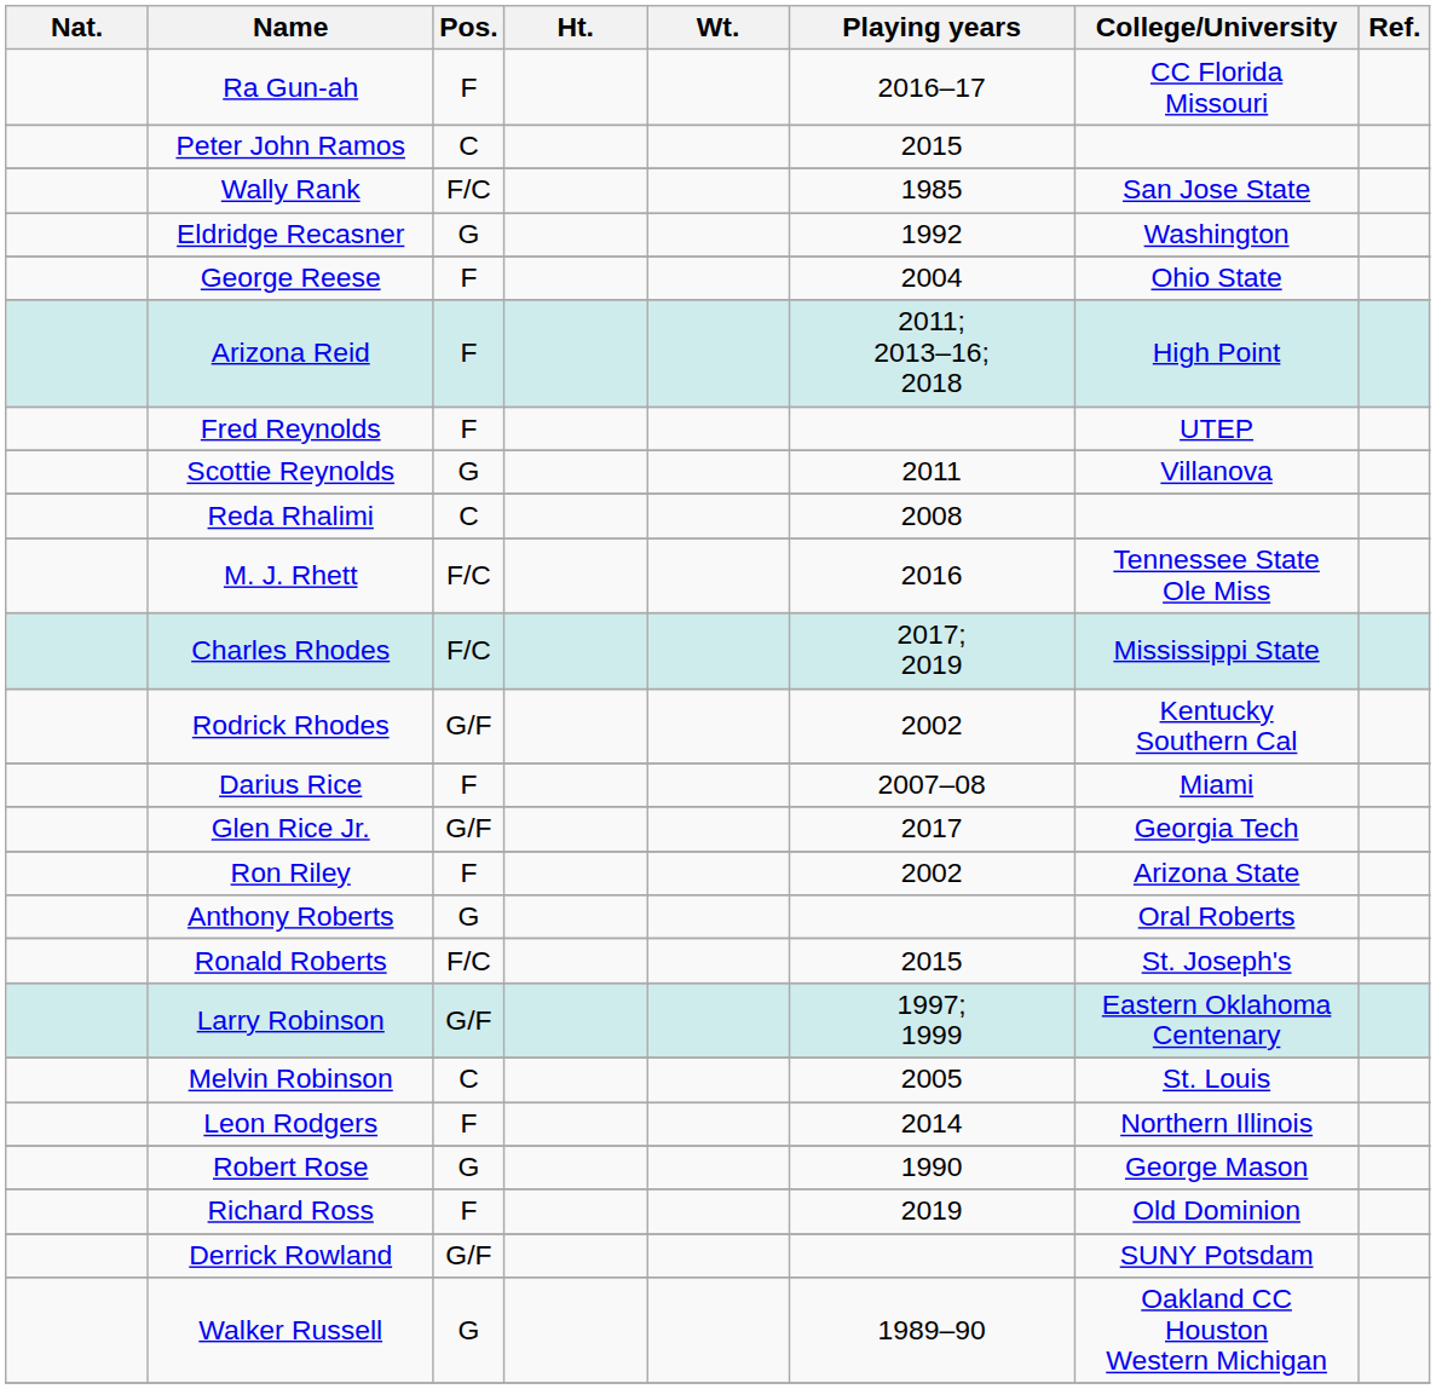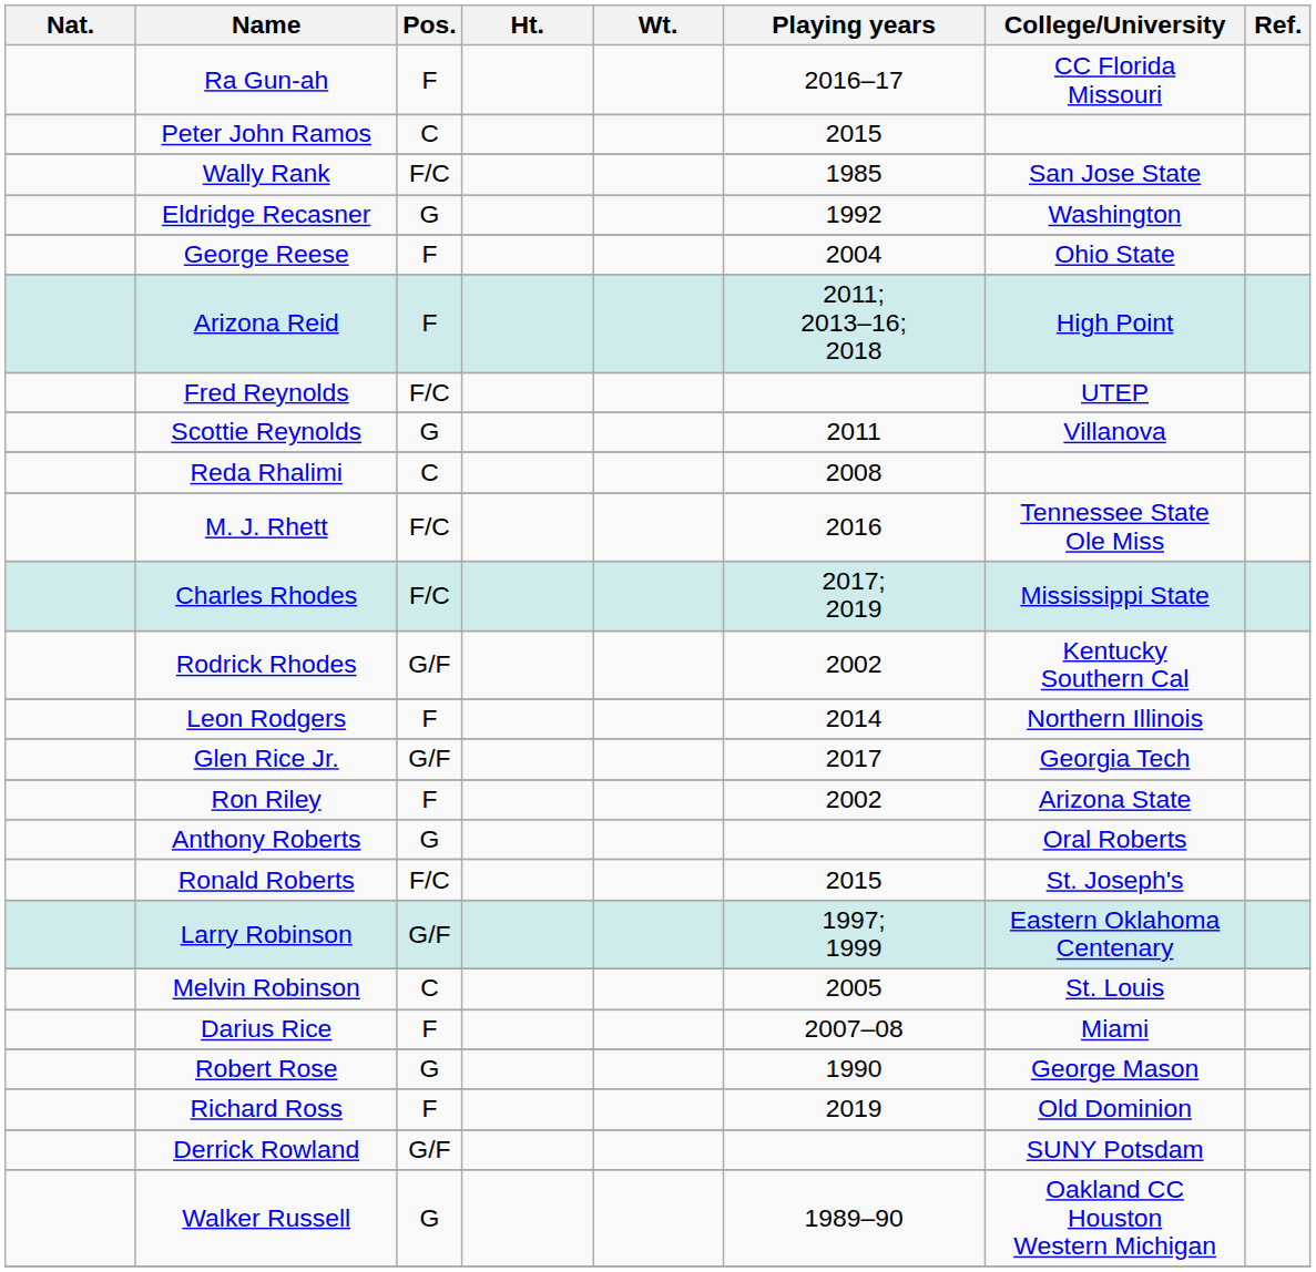Fred Reynolds | Pos.: F -> F/C
rows swapped: Darius Rice <-> Leon Rodgers
